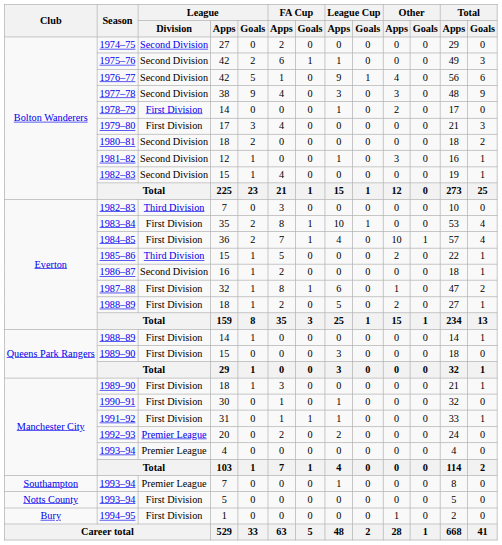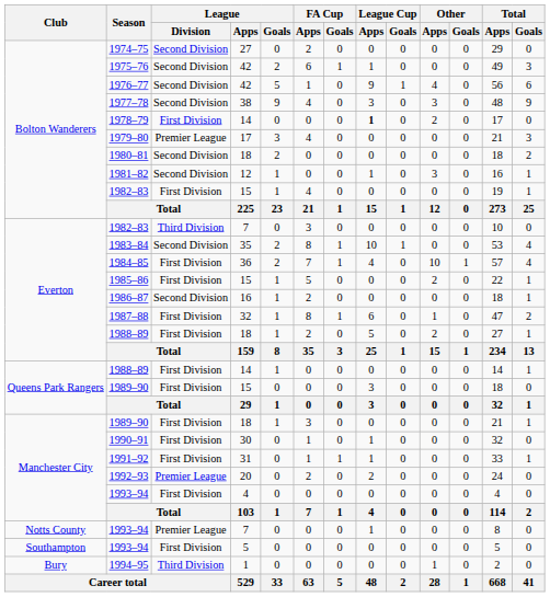1978–79 | League Cup / Apps: normal -> bold
1979–80 | League / Division: First Division -> Premier League
1982–83 / 15 | League / Division: Second Division -> First Division
1983–84 | League / Division: First Division -> Second Division
1985–86 | League / Division: Third Division -> First Division
1993–94 / 4 | League / Division: Premier League -> First Division
1993–94 / 7 | Club: Southampton -> Notts County
1993–94 / 5 | Club: Notts County -> Southampton
1994–95 | League / Division: First Division -> Third Division
